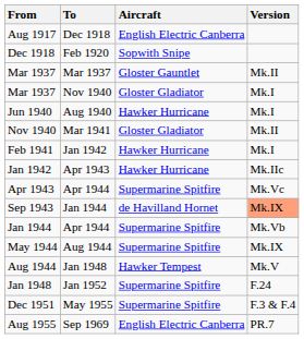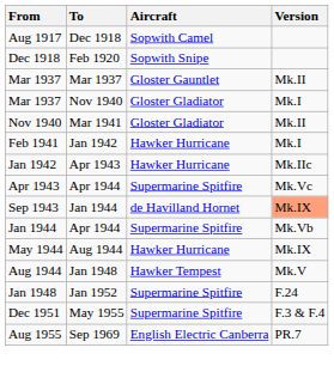Aug 1917 | Aircraft: English Electric Canberra -> Sopwith Camel
- row: Jun 1940 | Aug 1940 | Hawker Hurricane | Mk.I
May 1944 | Aircraft: Supermarine Spitfire -> Hawker Hurricane
